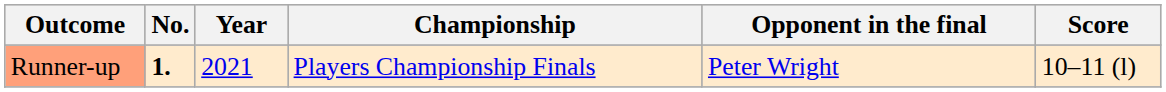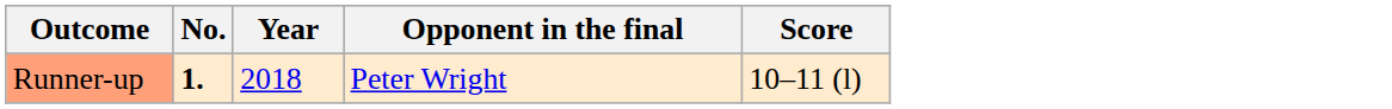- column: Championship | Players Championship Finals
Runner-up | Year: 2021 -> 2018
